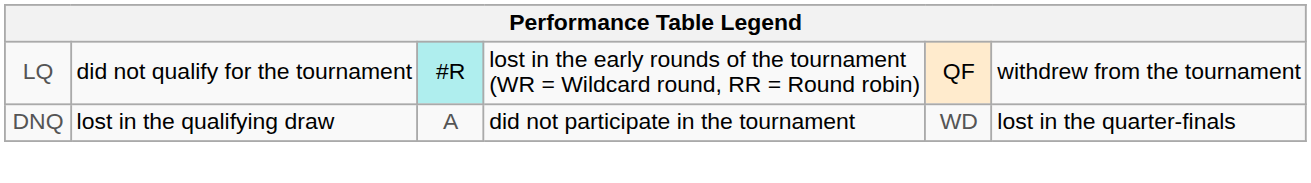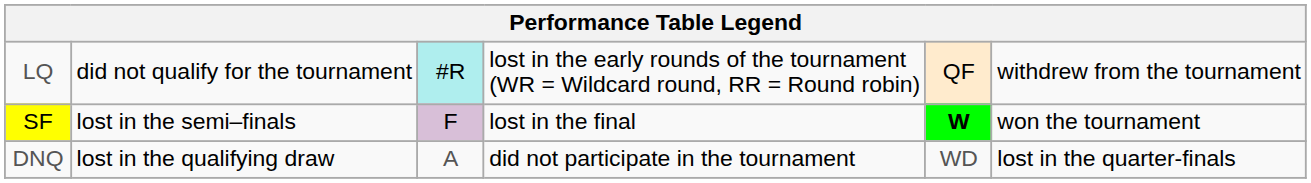+ row: SF | lost in the semi–finals | F | lost in the final | W | won the tournament
